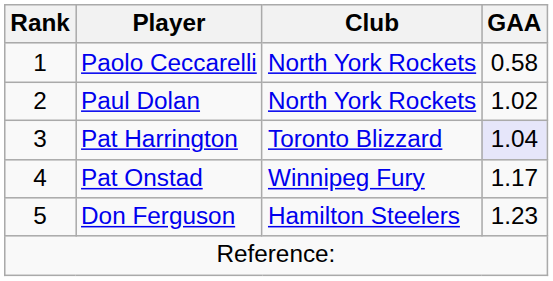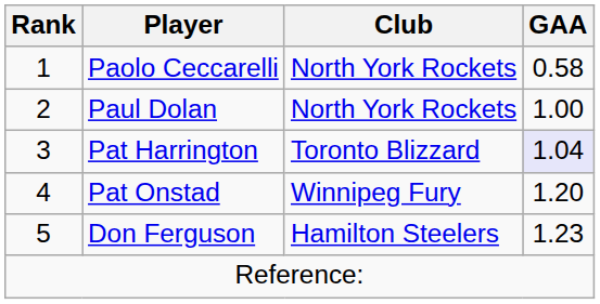Paul Dolan | GAA: 1.02 -> 1.00
Pat Onstad | GAA: 1.17 -> 1.20
